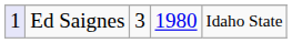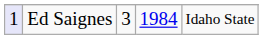Ed Saignes | column 4: 1980 -> 1984
